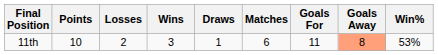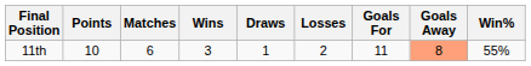columns swapped: Matches <-> Losses
11th | Win%: 53% -> 55%
